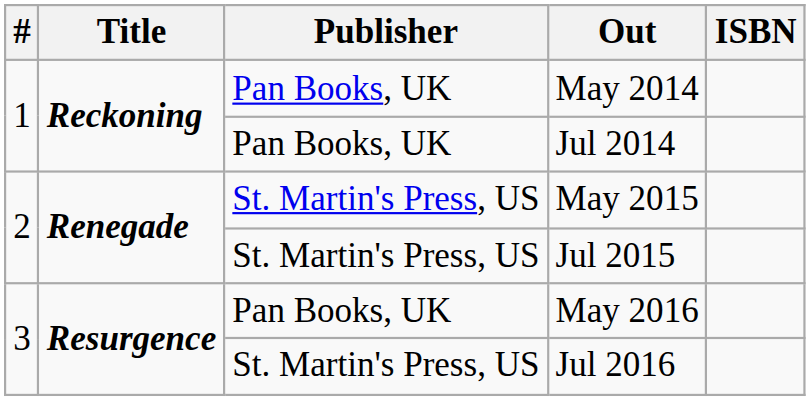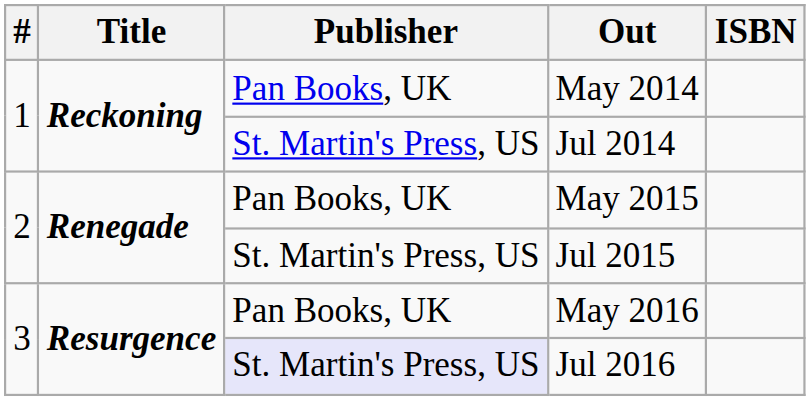Jul 2014 | Publisher: Pan Books, UK -> St. Martin's Press, US
May 2015 | Publisher: St. Martin's Press, US -> Pan Books, UK
Jul 2016 | Publisher: no background -> lavender background
